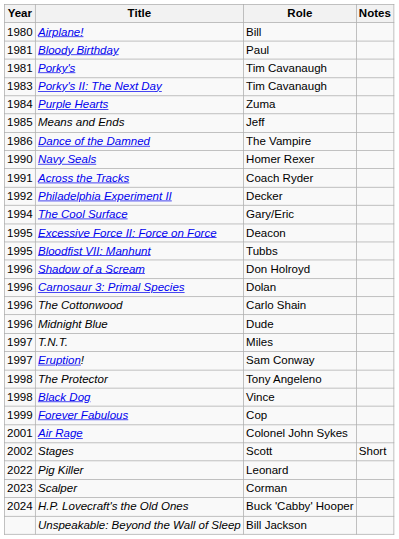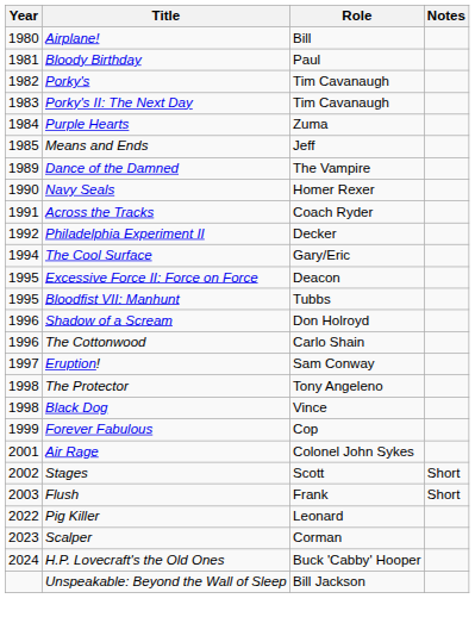Porky's | Year: 1981 -> 1982
Dance of the Damned | Year: 1986 -> 1989
- row: 1996 | Carnosaur 3: Primal Species | Dolan
- row: 1996 | Midnight Blue | Dude
- row: 1997 | T.N.T. | Miles
+ row: 2003 | Flush | Frank | Short
